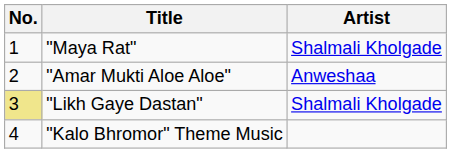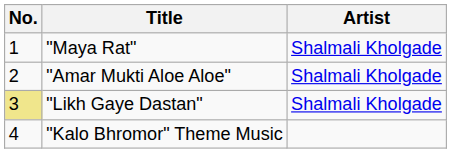"Amar Mukti Aloe Aloe" | Artist: Anweshaa -> Shalmali Kholgade
